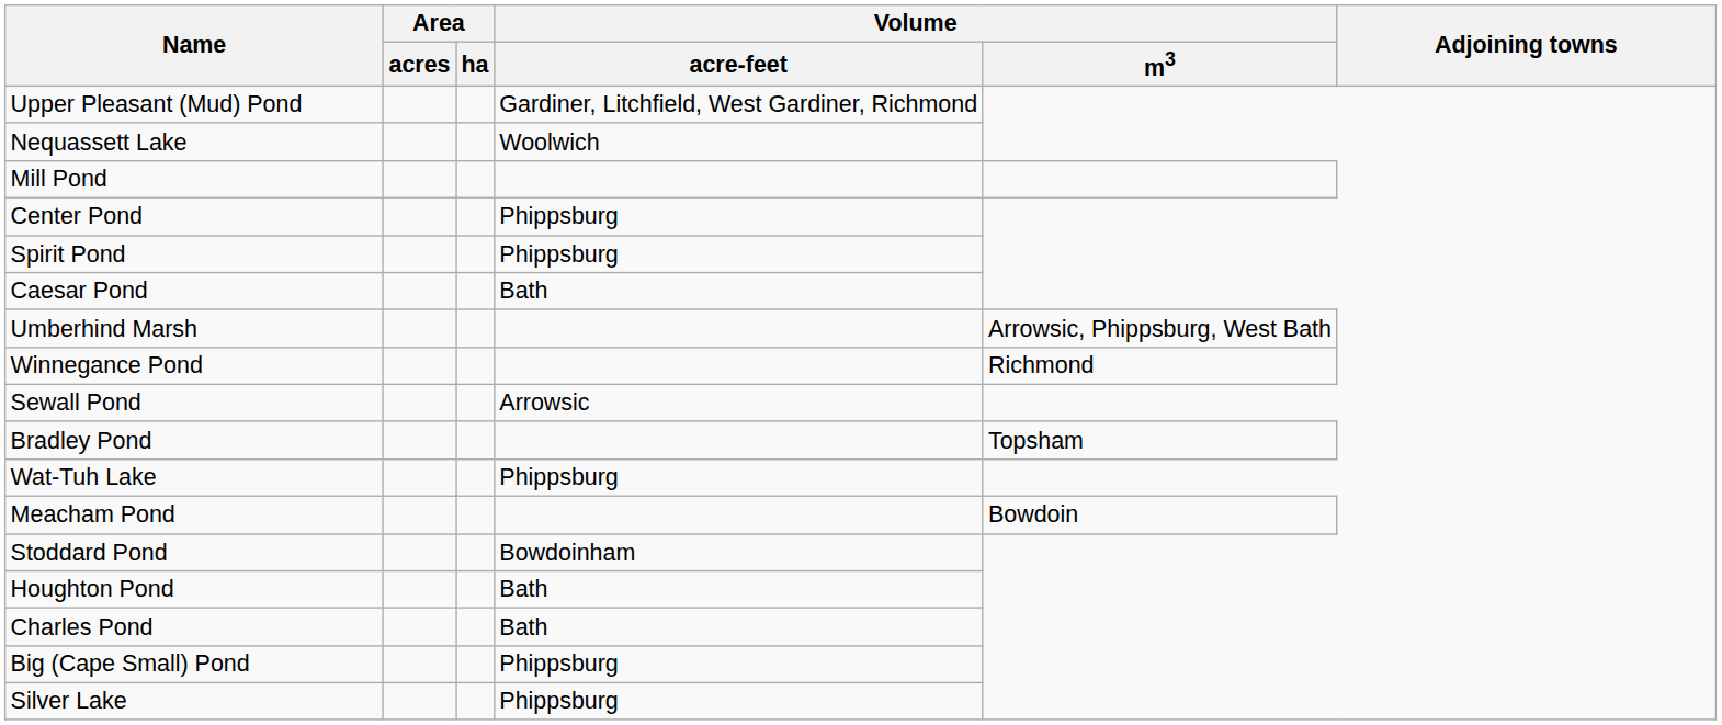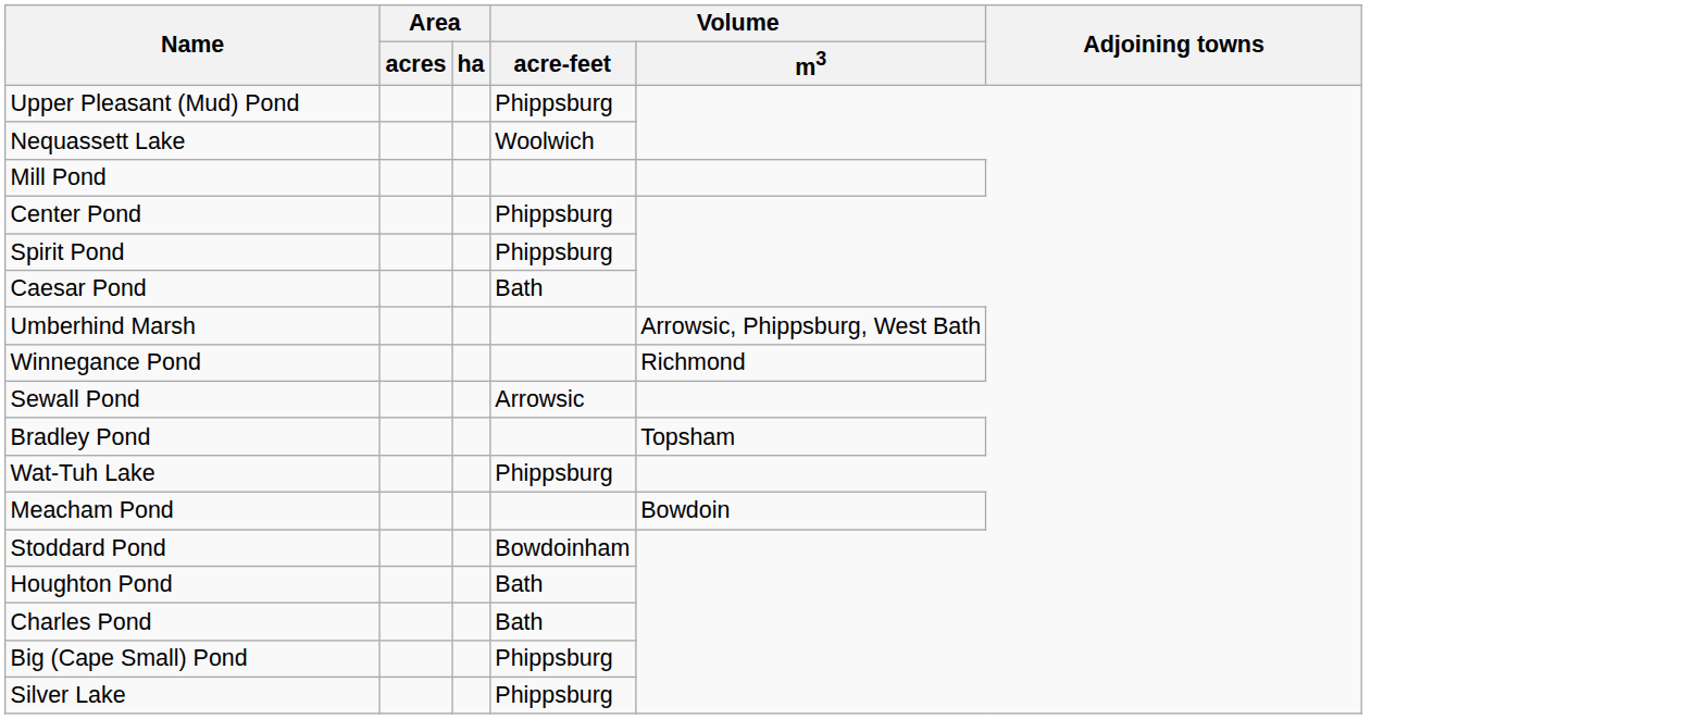Upper Pleasant (Mud) Pond | Volume / acre-feet: Gardiner, Litchfield, West Gardiner, Richmond -> Phippsburg
